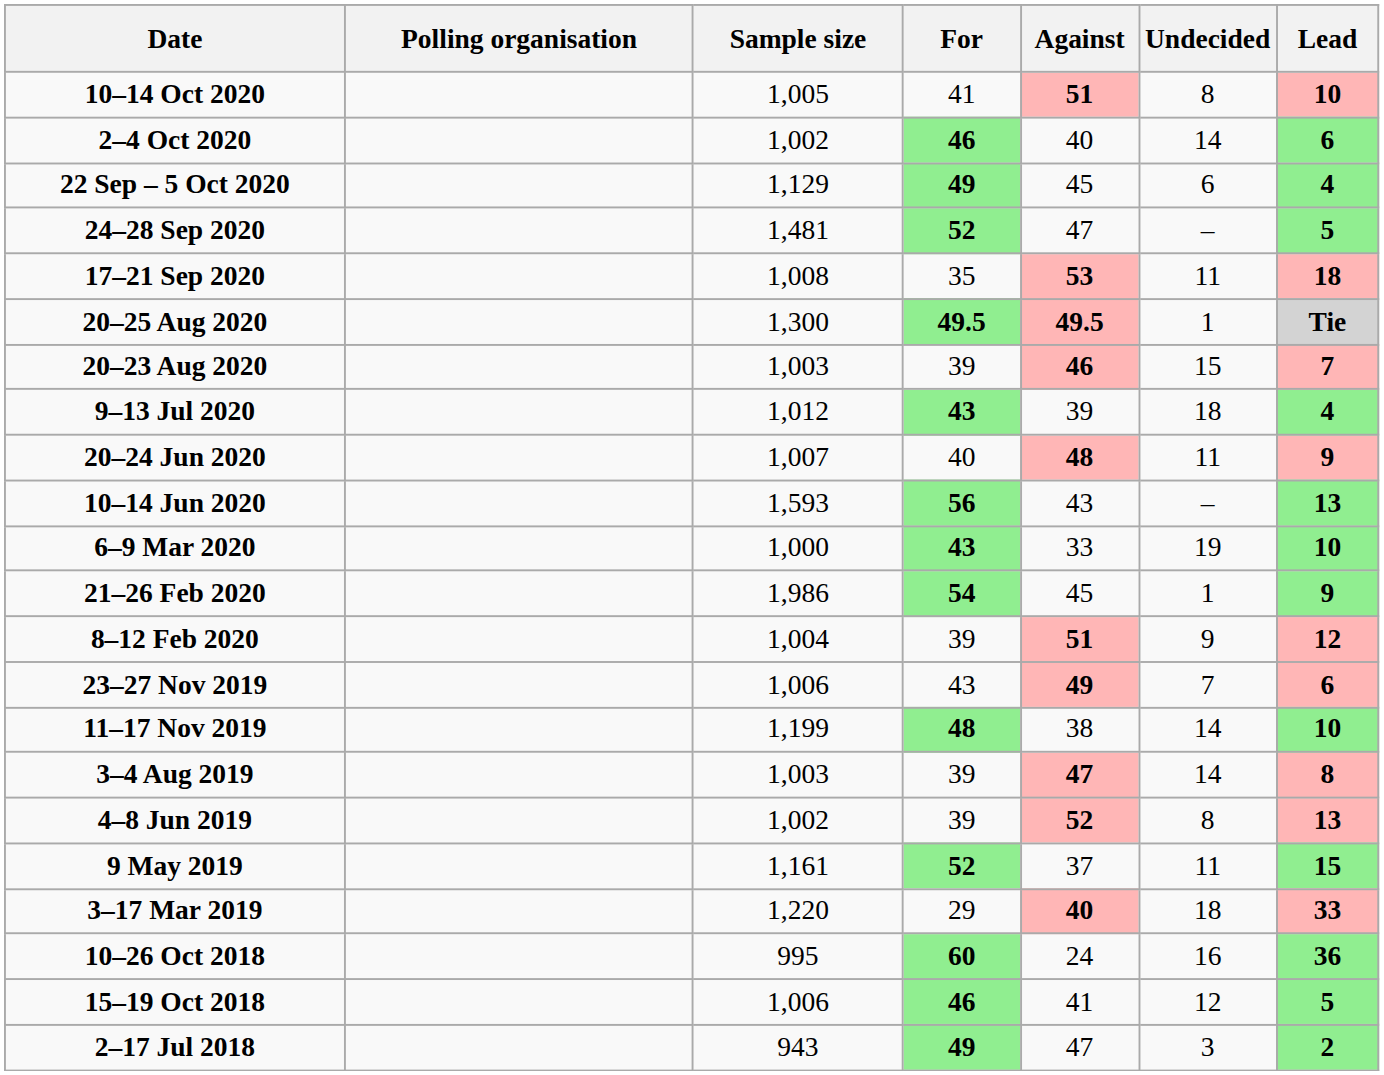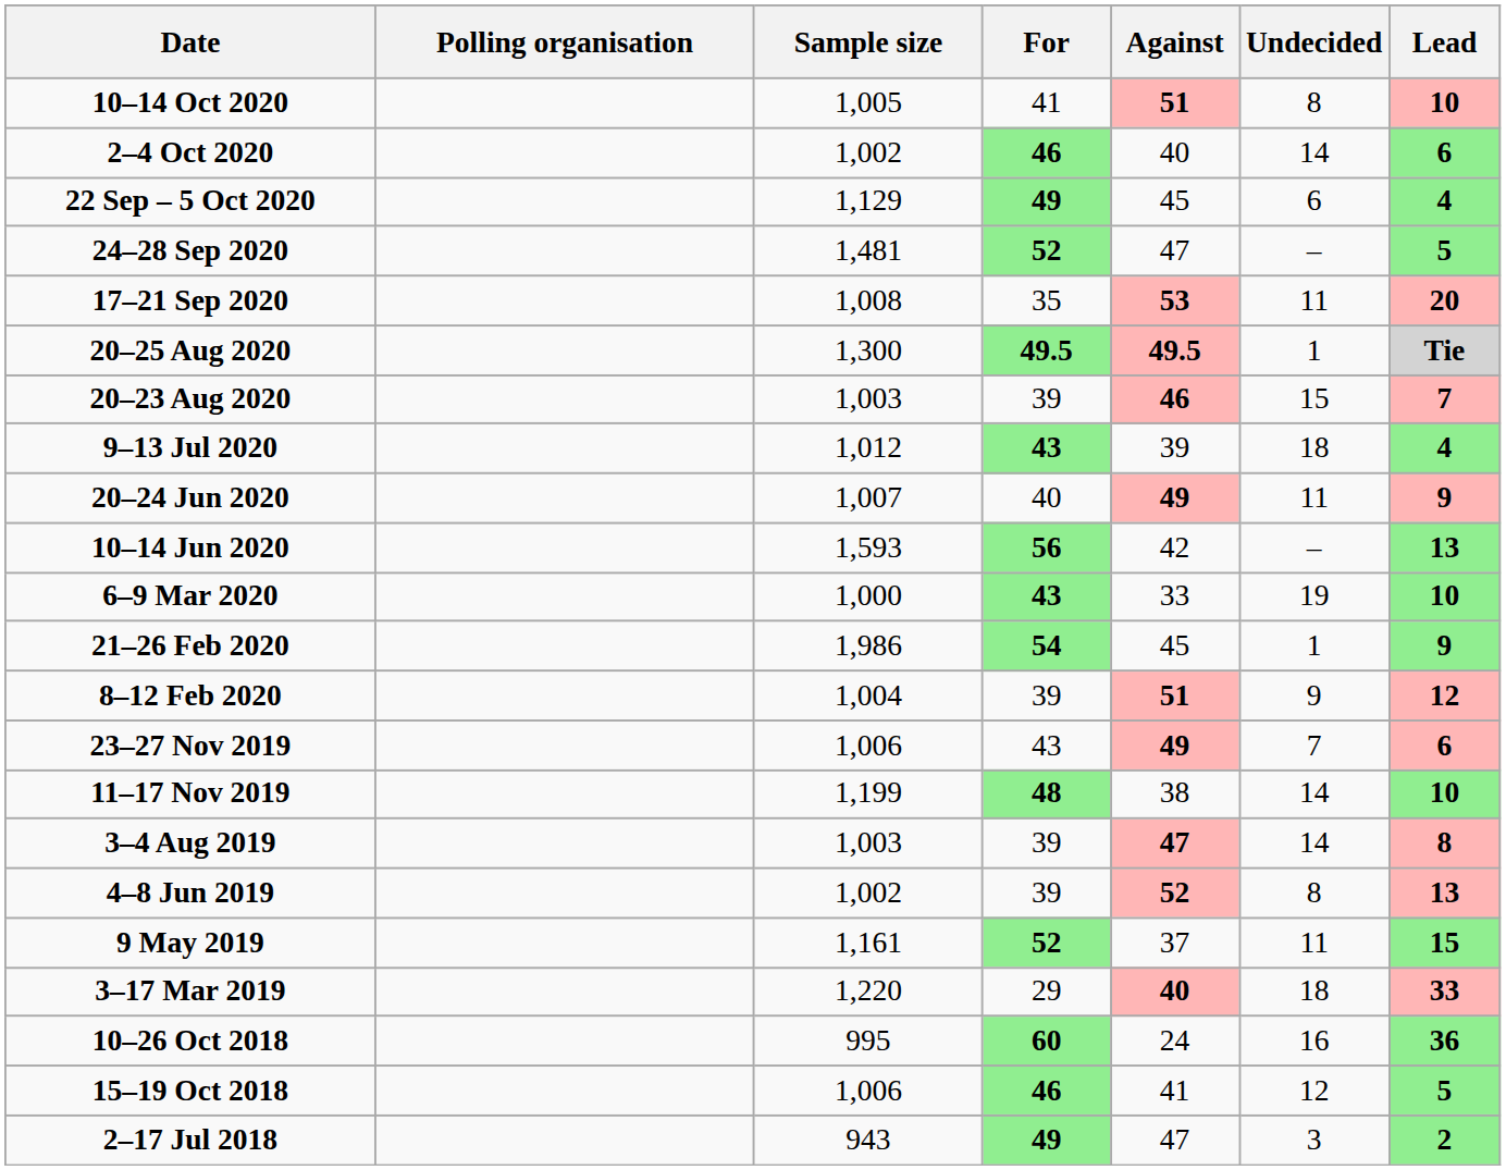17–21 Sep 2020 | Lead: 18 -> 20
20–24 Jun 2020 | Against: 48 -> 49
10–14 Jun 2020 | Against: 43 -> 42
